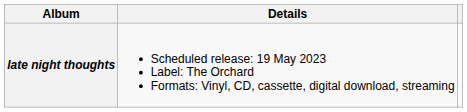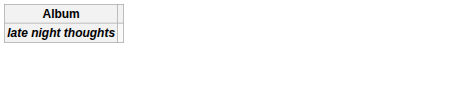- column: Details | Scheduled release: 19 May 2023 Label: The Orchard Formats: Vinyl, CD, cassette, digital download, streaming
